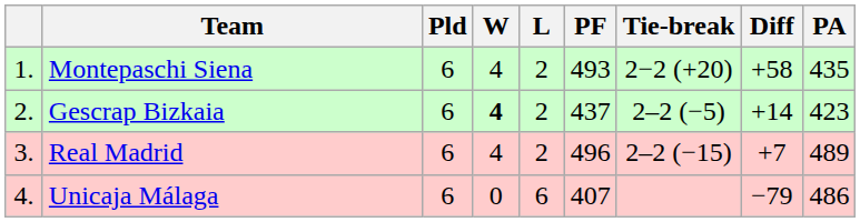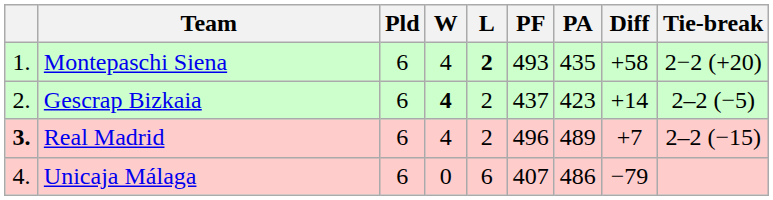columns swapped: PA <-> Tie-break
Montepaschi Siena | L: normal -> bold
Real Madrid | column 1: normal -> bold
